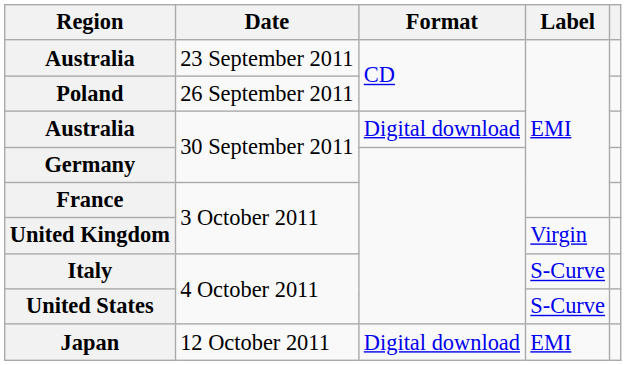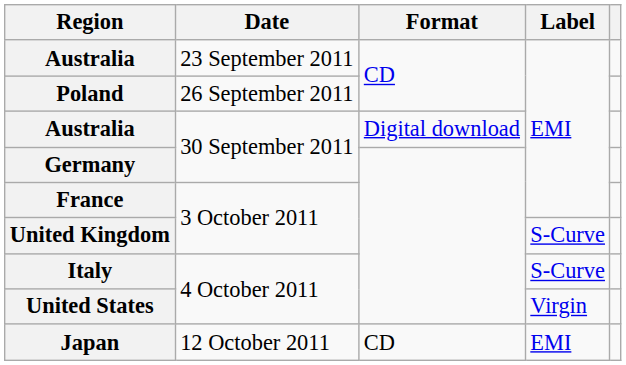United Kingdom | Label: Virgin -> S-Curve
United States | Label: S-Curve -> Virgin
Japan | Format: Digital download -> CD
